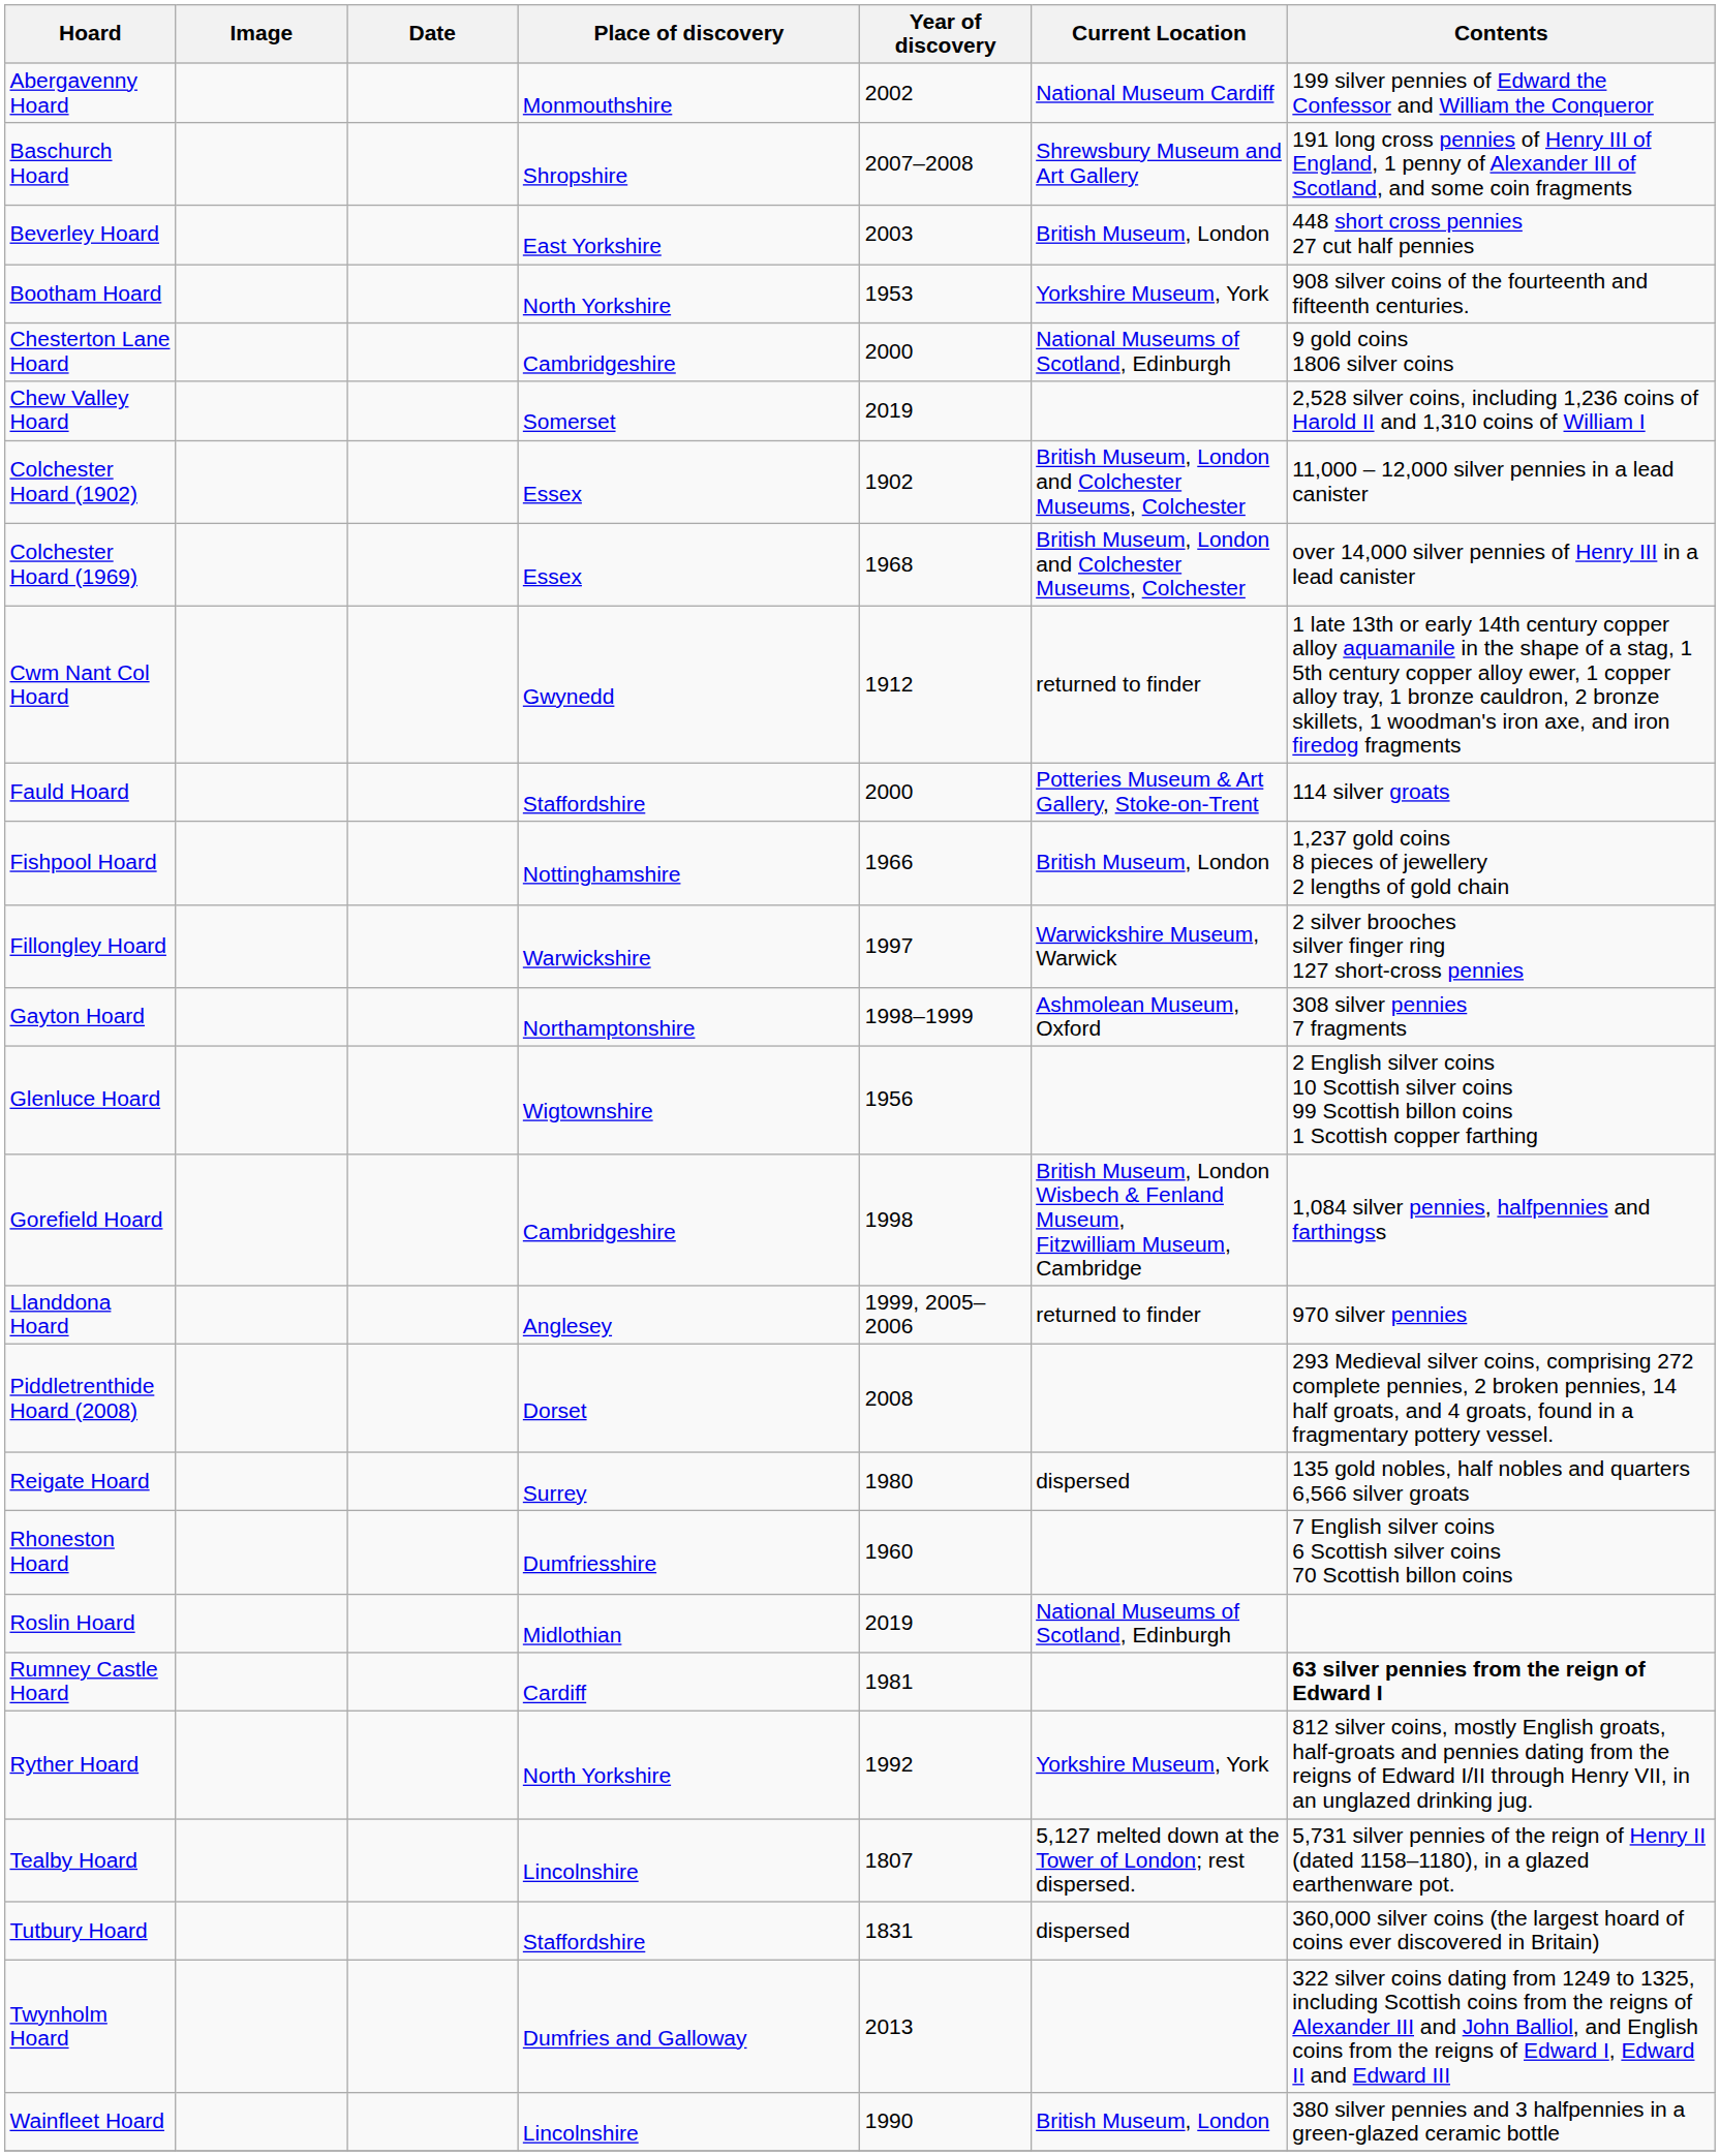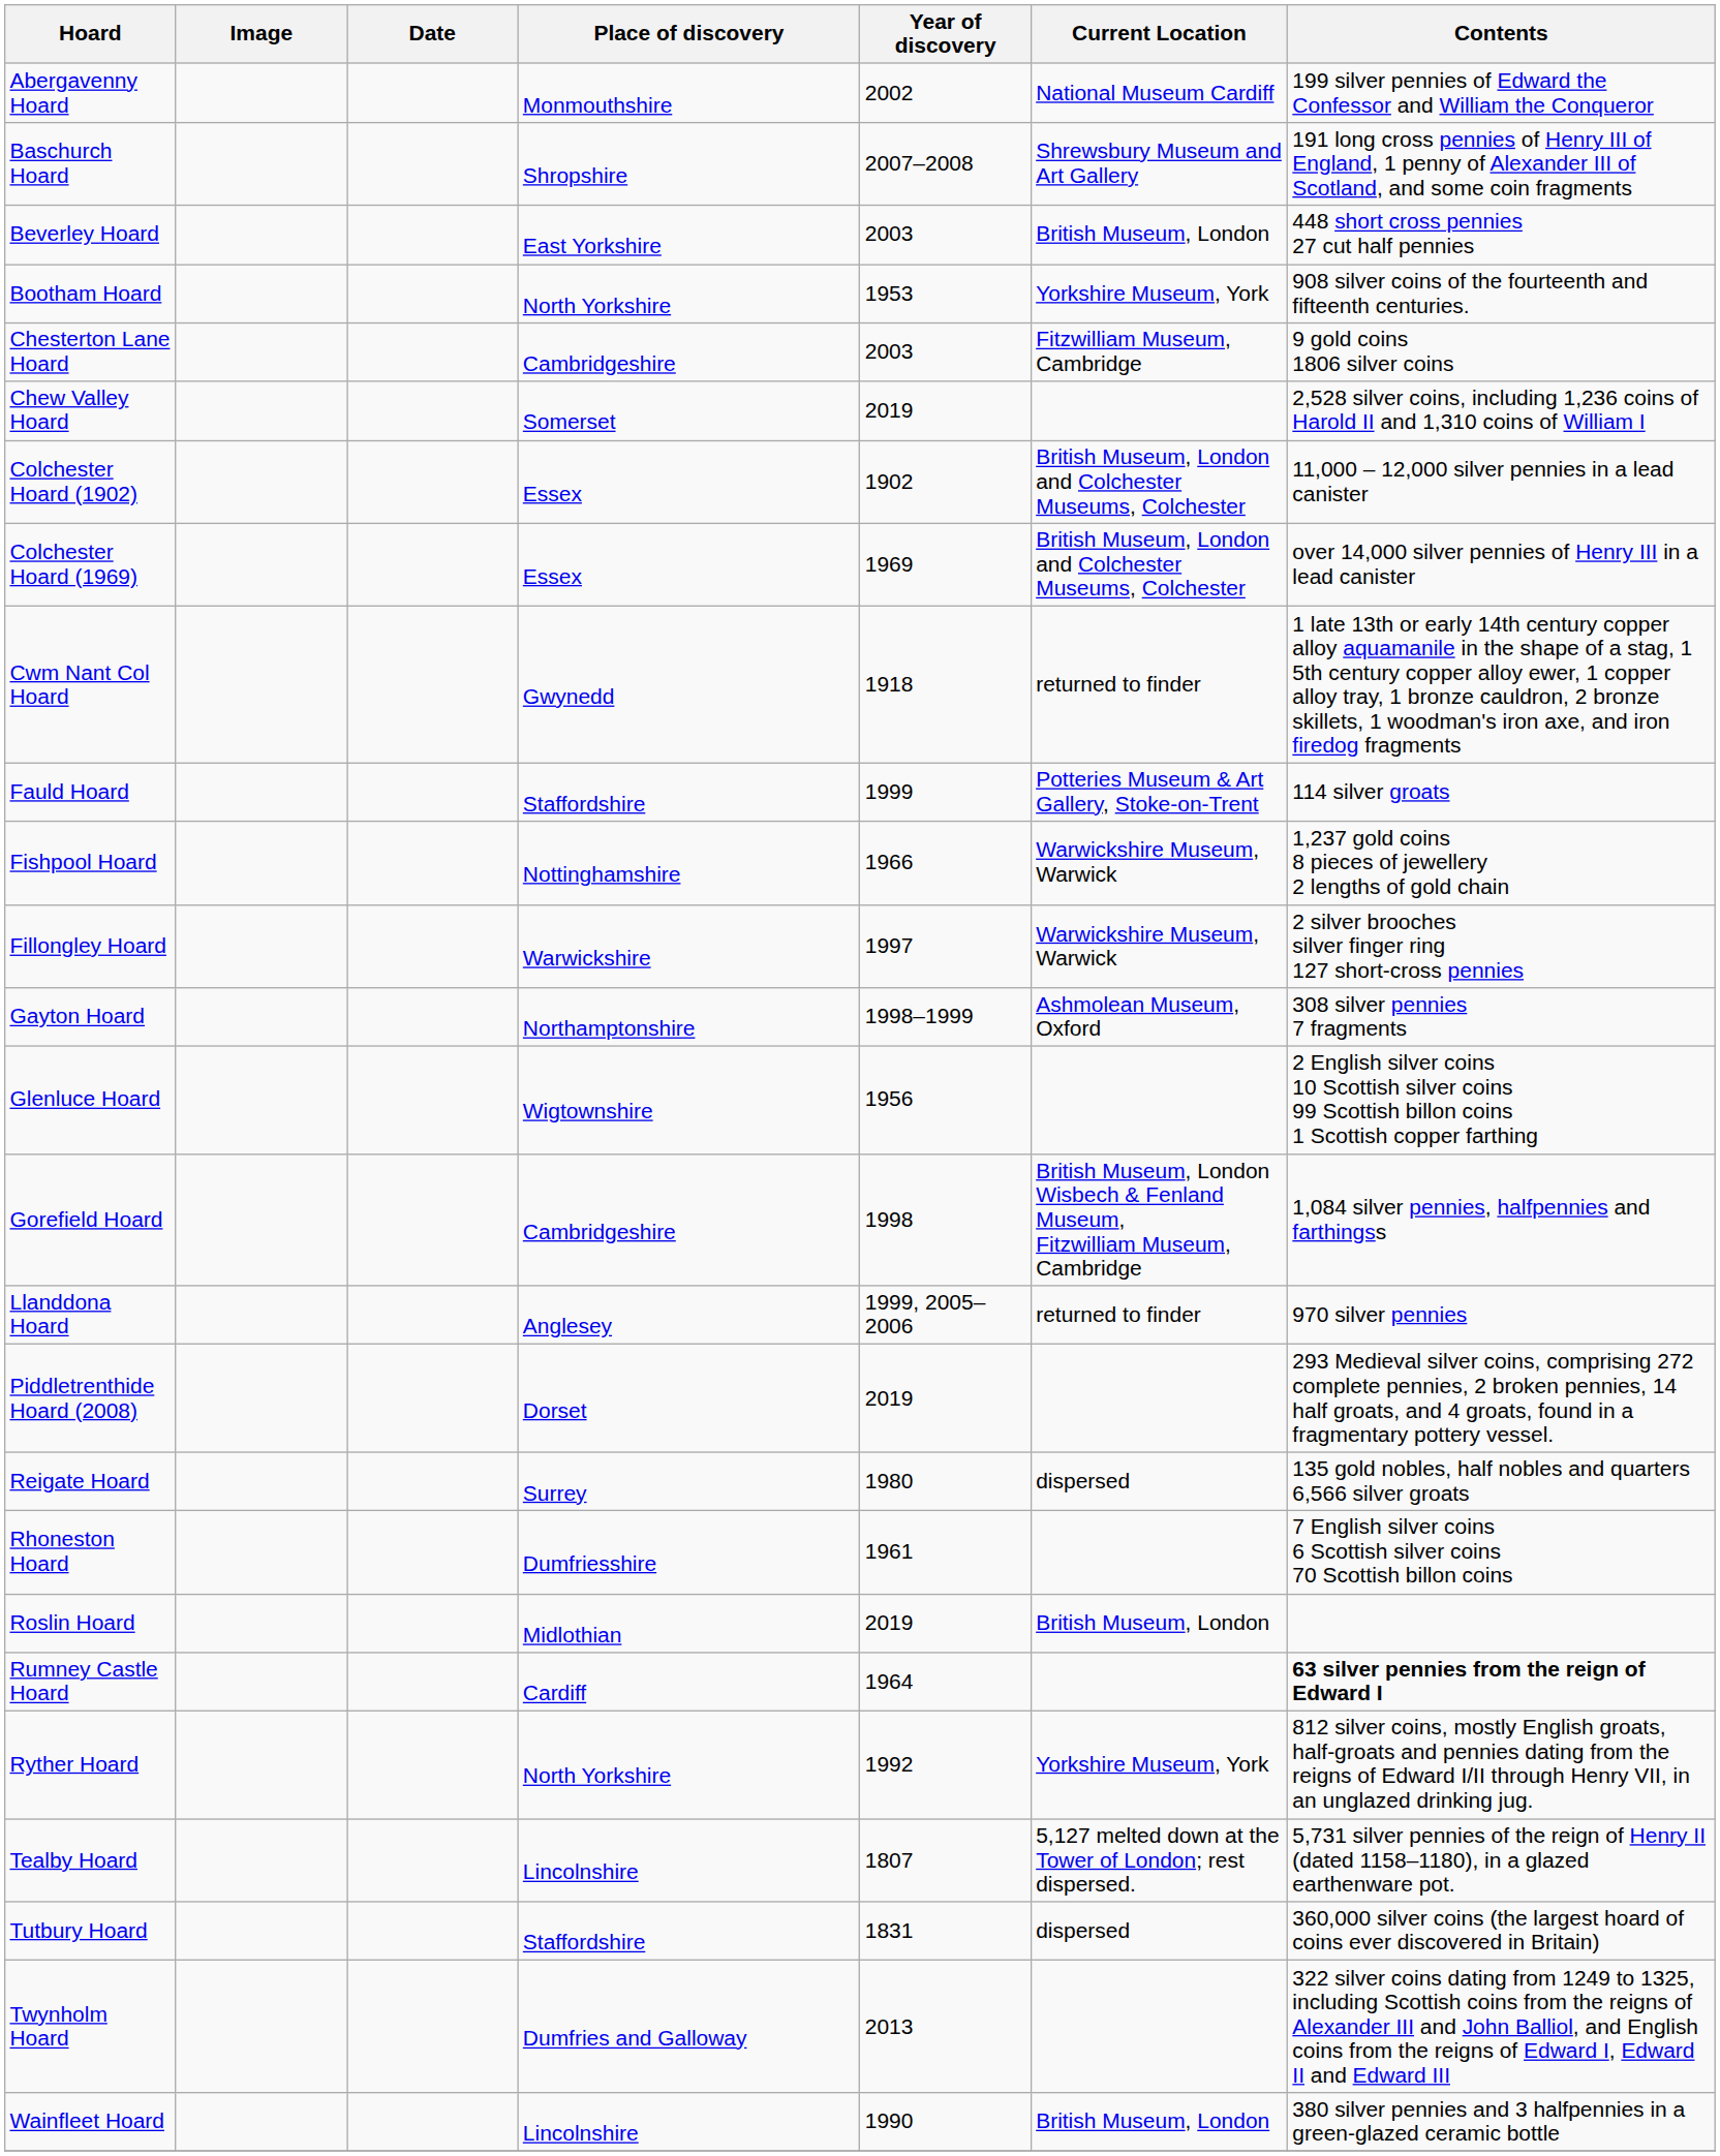Chesterton Lane Hoard | Year of discovery: 2000 -> 2003
Chesterton Lane Hoard | Current Location: National Museums of Scotland, Edinburgh -> Fitzwilliam Museum, Cambridge
Colchester Hoard (1969) | Year of discovery: 1968 -> 1969
Cwm Nant Col Hoard | Year of discovery: 1912 -> 1918
Fauld Hoard | Year of discovery: 2000 -> 1999
Fishpool Hoard | Current Location: British Museum, London -> Warwickshire Museum, Warwick
Piddletrenthide Hoard (2008) | Year of discovery: 2008 -> 2019
Rhoneston Hoard | Year of discovery: 1960 -> 1961
Roslin Hoard | Current Location: National Museums of Scotland, Edinburgh -> British Museum, London
Rumney Castle Hoard | Year of discovery: 1981 -> 1964
